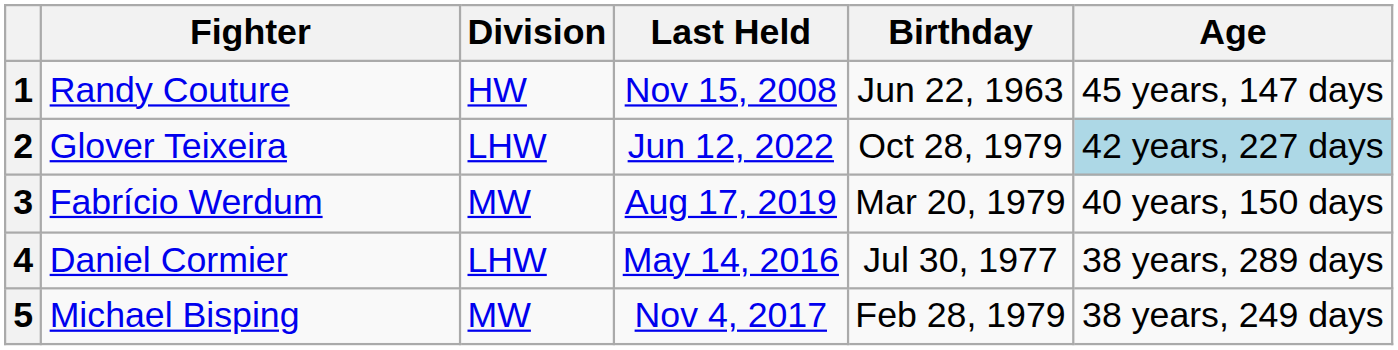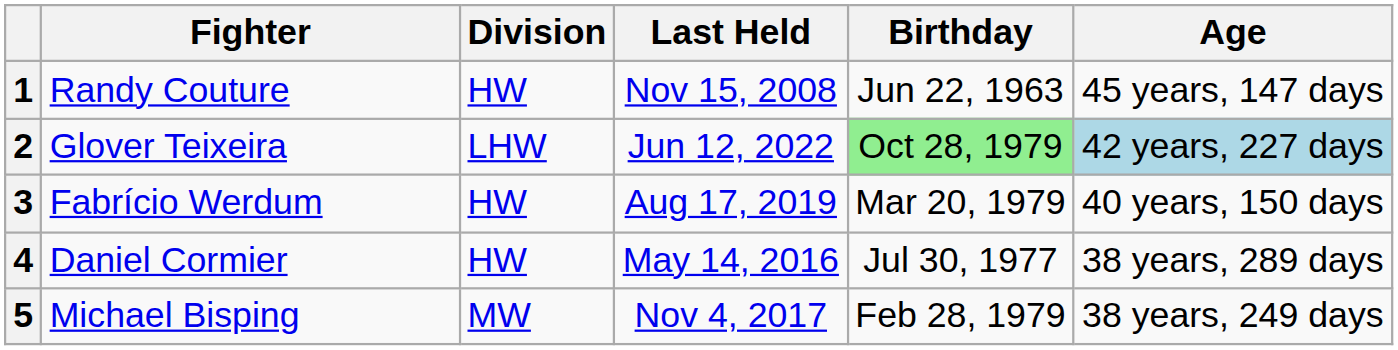2 | Birthday: no background -> lightgreen background
3 | Division: MW -> HW
4 | Division: LHW -> HW
